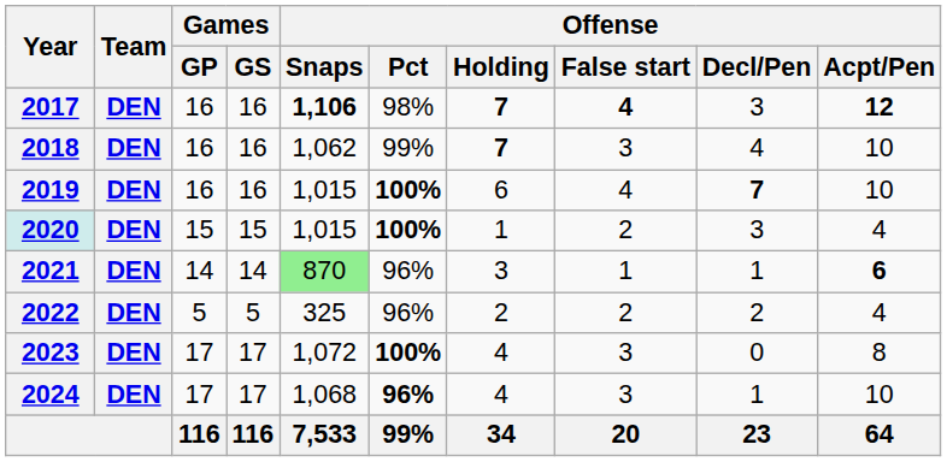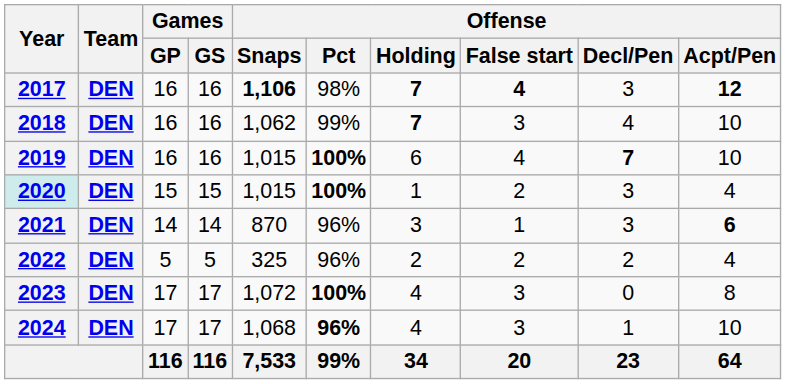2021 | Offense / Snaps: lightgreen background -> no background
2021 | Offense / Decl/Pen: 1 -> 3
